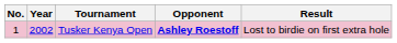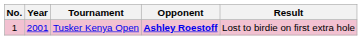Tusker Kenya Open | Year: 2002 -> 2001
